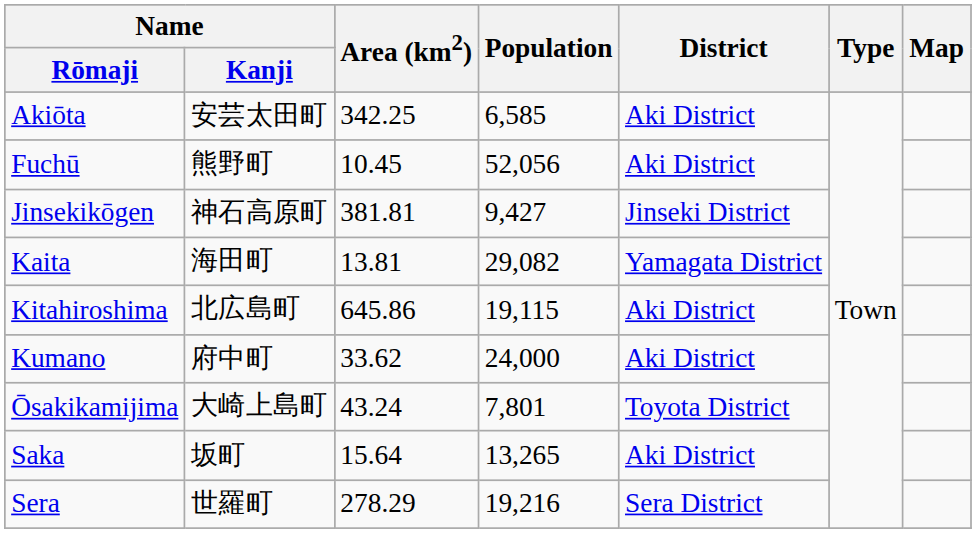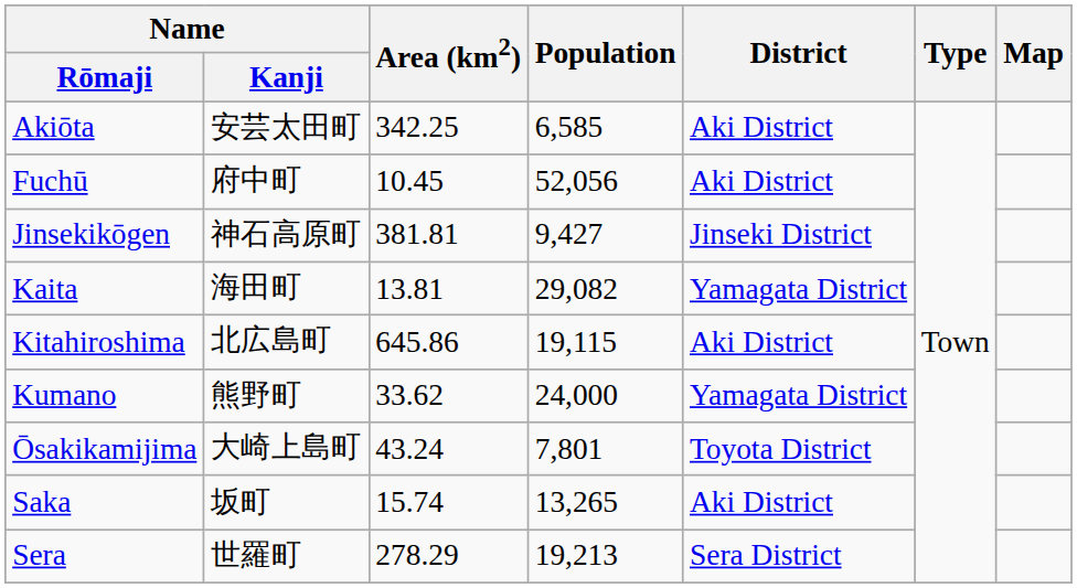Fuchū | Name / Kanji: 熊野町 -> 府中町
Kumano | Name / Kanji: 府中町 -> 熊野町
Kumano | District: Aki District -> Yamagata District
Saka | Area (km2): 15.64 -> 15.74
Sera | Population: 19,216 -> 19,213
